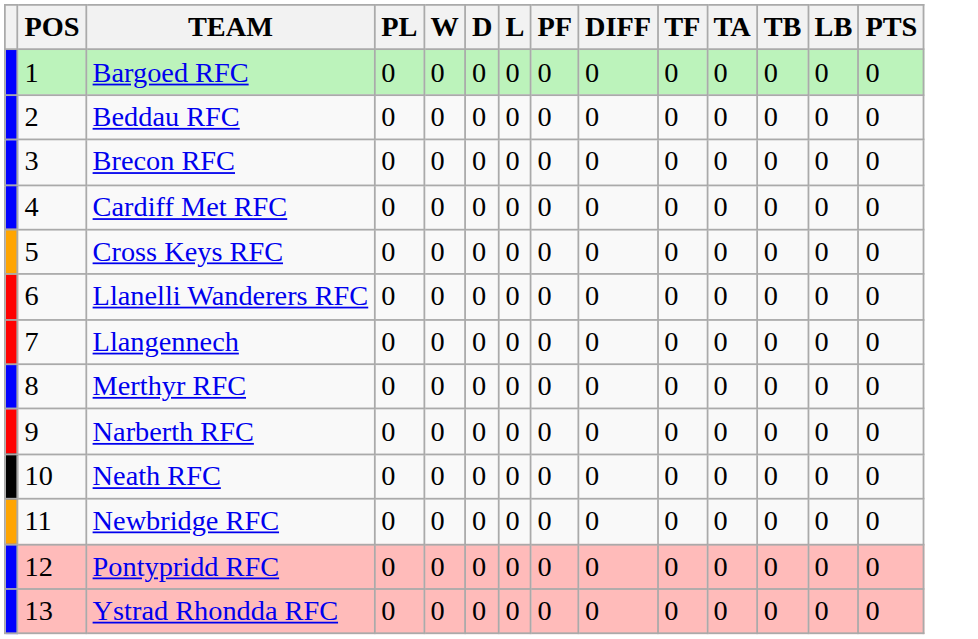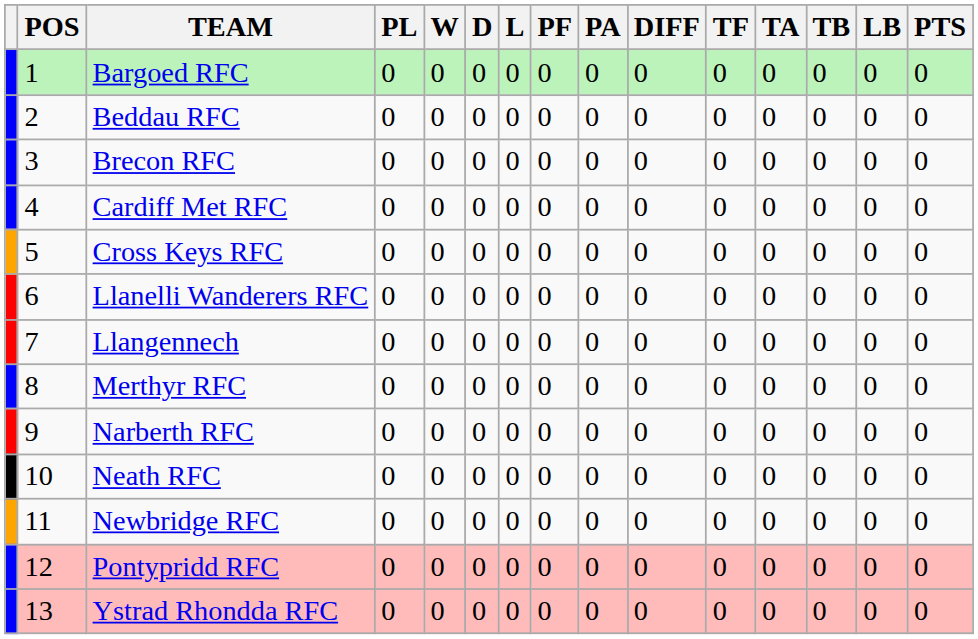+ column: PA | 0 | 0 | 0 | 0 | 0 | 0 | 0 | 0 | 0 | 0 | 0 | 0 | 0
